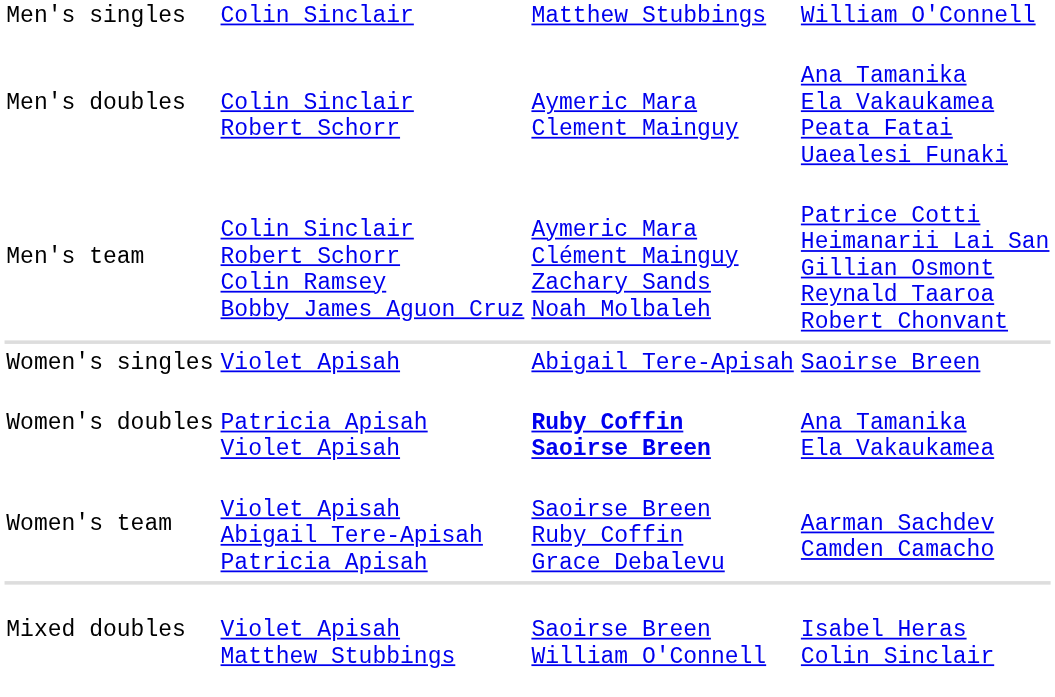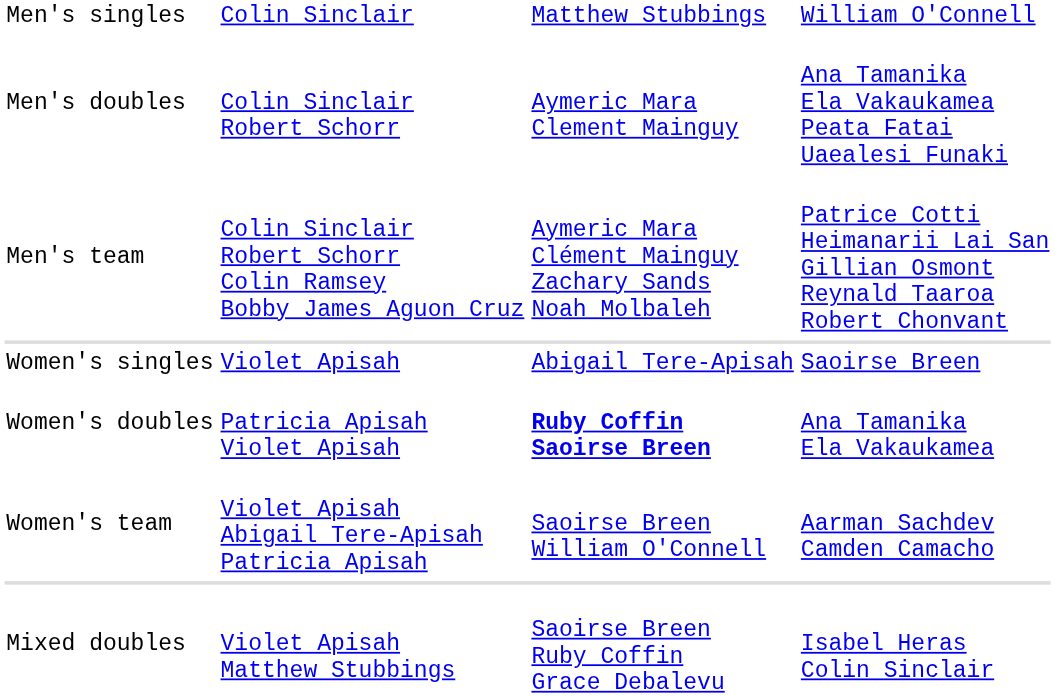Women's team | column 3: Saoirse Breen Ruby Coffin Grace Debalevu -> Saoirse Breen William O'Connell
Mixed doubles | column 3: Saoirse Breen William O'Connell -> Saoirse Breen Ruby Coffin Grace Debalevu
